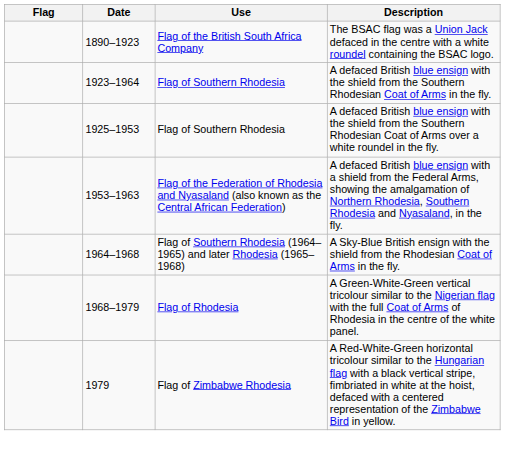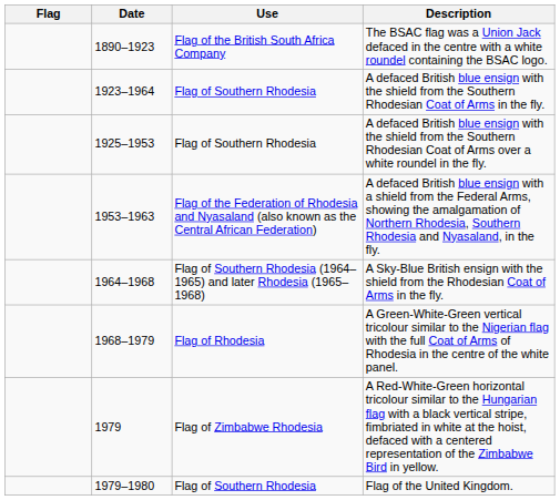+ row: 1979–1980 | Flag of Southern Rhodesia | Flag of the United Kingdom.
